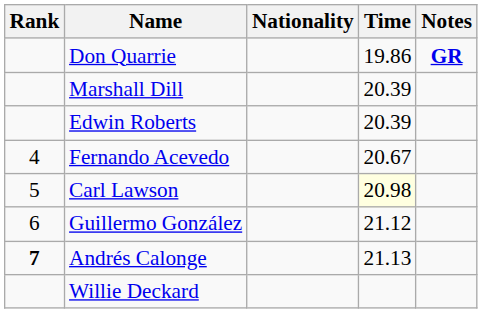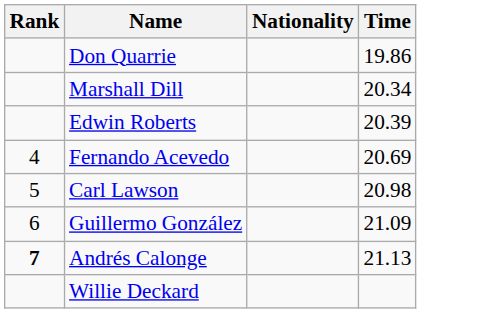- column: Notes | GR
Marshall Dill | Time: 20.39 -> 20.34
Fernando Acevedo | Time: 20.67 -> 20.69
Carl Lawson | Time: lightyellow background -> no background
Guillermo González | Time: 21.12 -> 21.09
